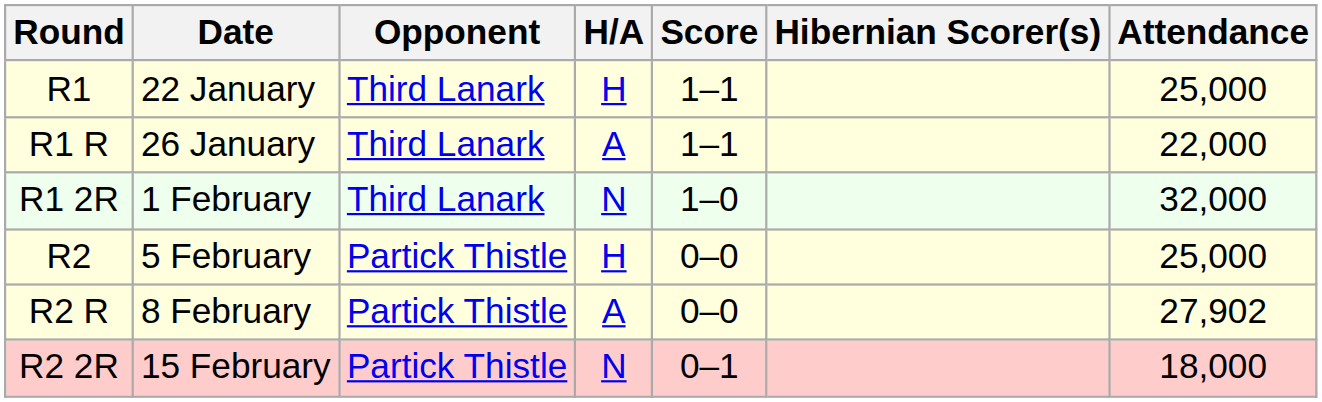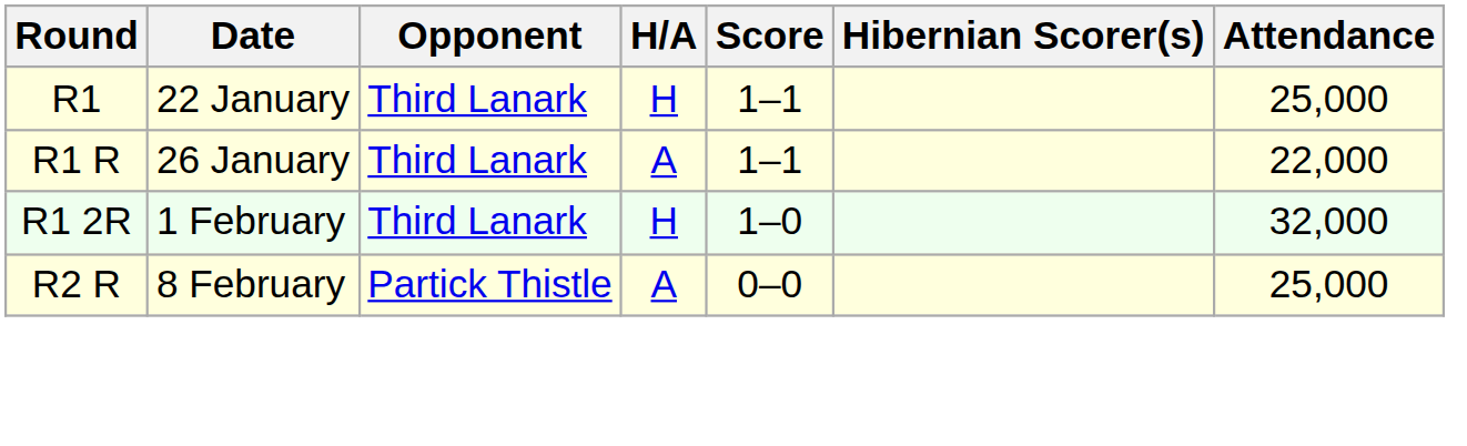R1 2R | H/A: N -> H
- row: R2 | 5 February | Partick Thistle | H | 0–0 | 25,000
R2 R | Attendance: 27,902 -> 25,000
- row: R2 2R | 15 February | Partick Thistle | N | 0–1 | 18,000
